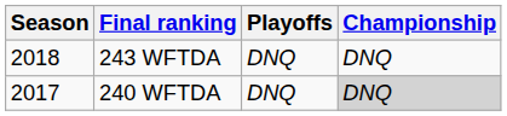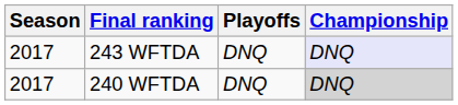243 WFTDA | Season: 2018 -> 2017
243 WFTDA | Championship: no background -> lavender background
